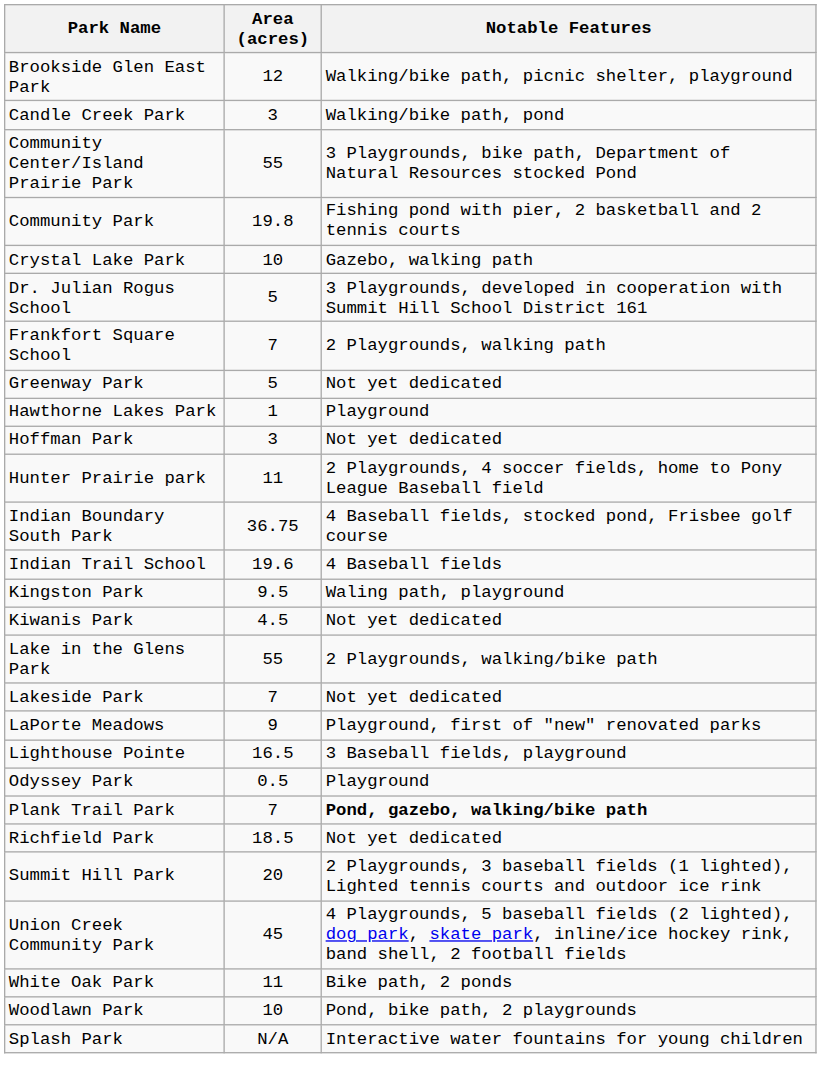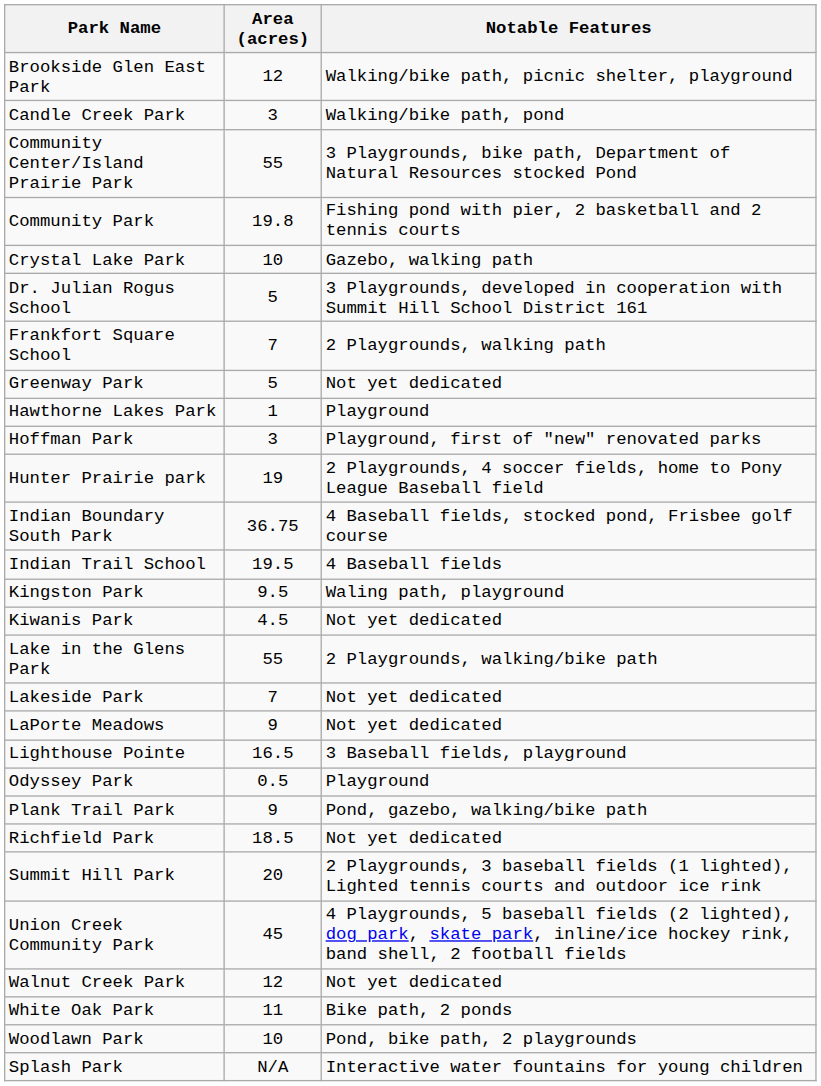Hoffman Park | Notable Features: Not yet dedicated -> Playground, first of "new" renovated parks
Hunter Prairie park | Area (acres): 11 -> 19
Indian Trail School | Area (acres): 19.6 -> 19.5
LaPorte Meadows | Notable Features: Playground, first of "new" renovated parks -> Not yet dedicated
Plank Trail Park | Area (acres): 7 -> 9
Plank Trail Park | Notable Features: bold -> normal
+ row: Walnut Creek Park | 12 | Not yet dedicated
